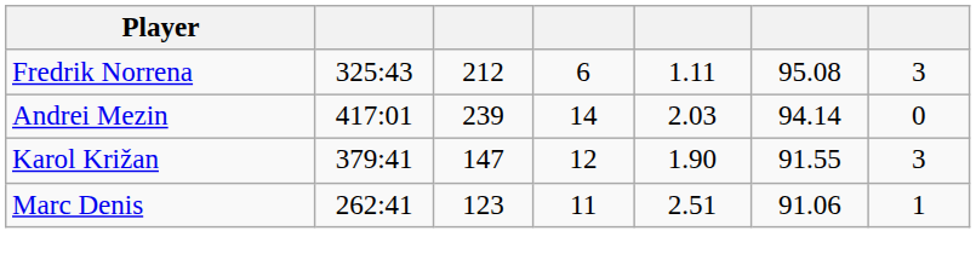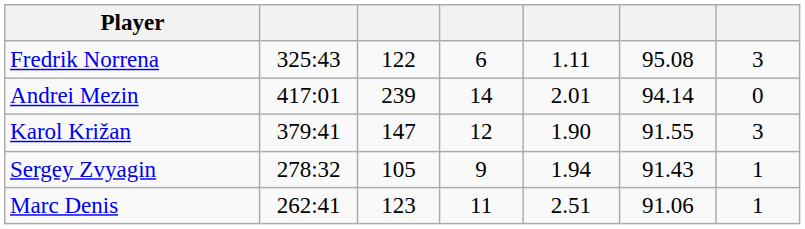Fredrik Norrena | column 3: 212 -> 122
Andrei Mezin | column 5: 2.03 -> 2.01
+ row: Sergey Zvyagin | 278:32 | 105 | 9 | 1.94 | 91.43 | 1
